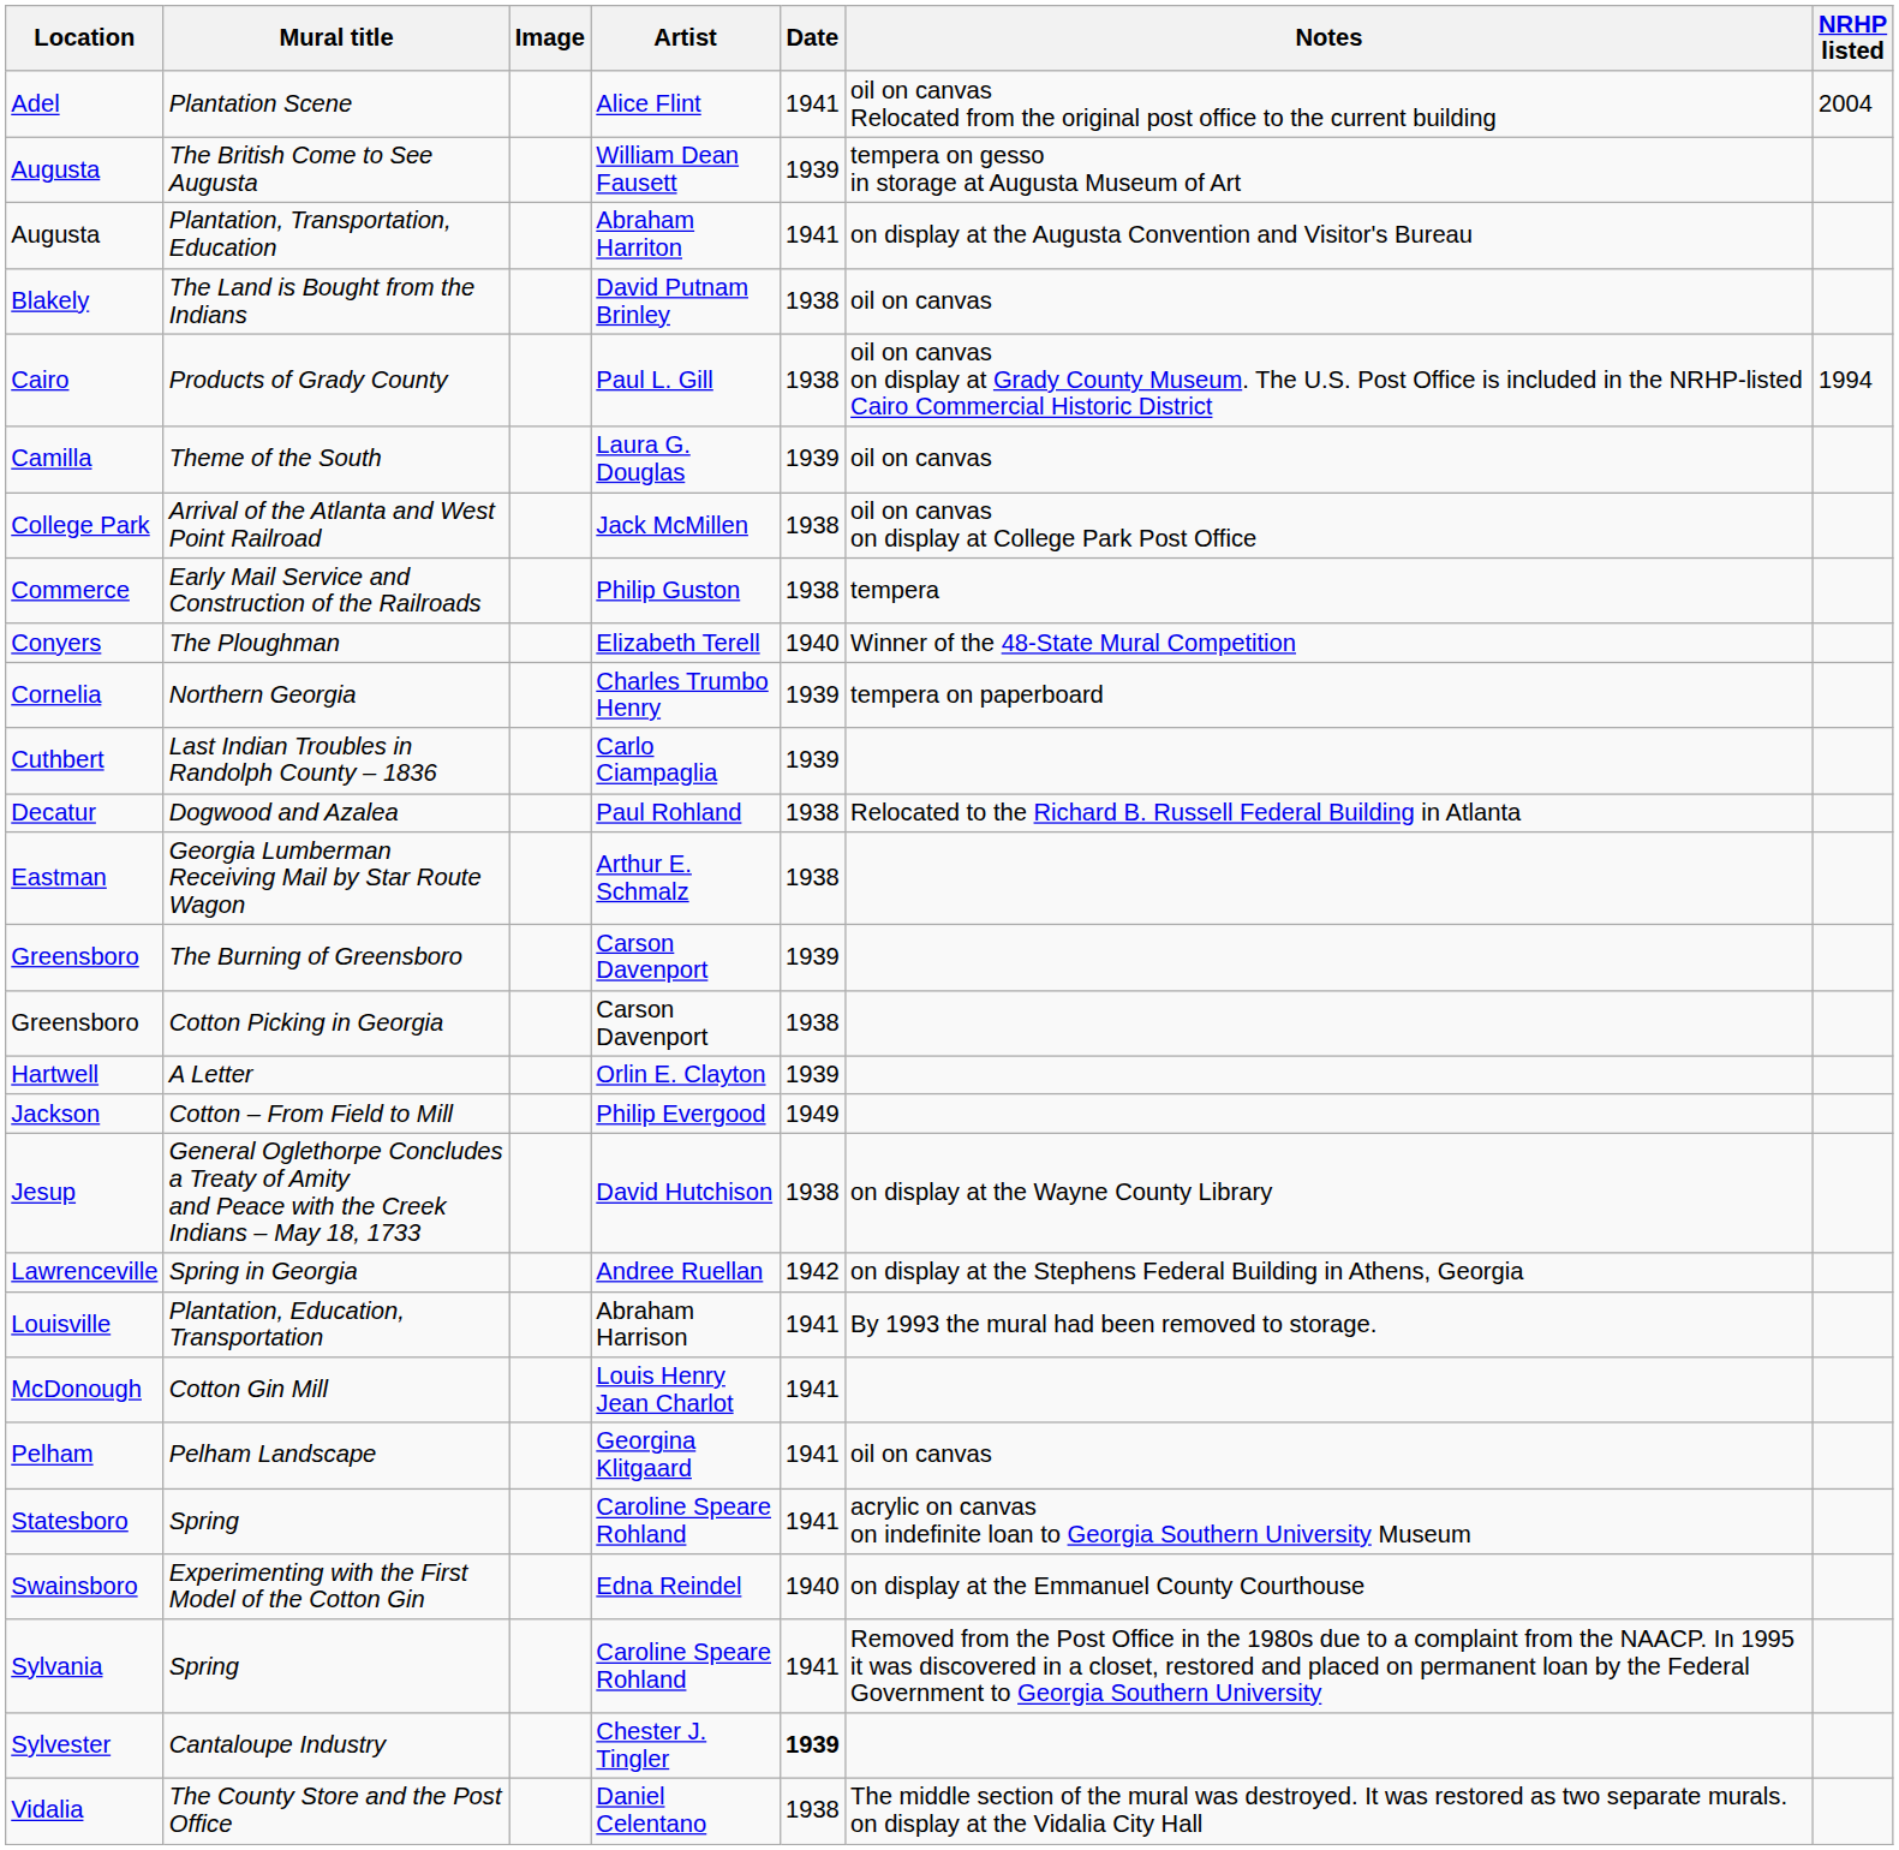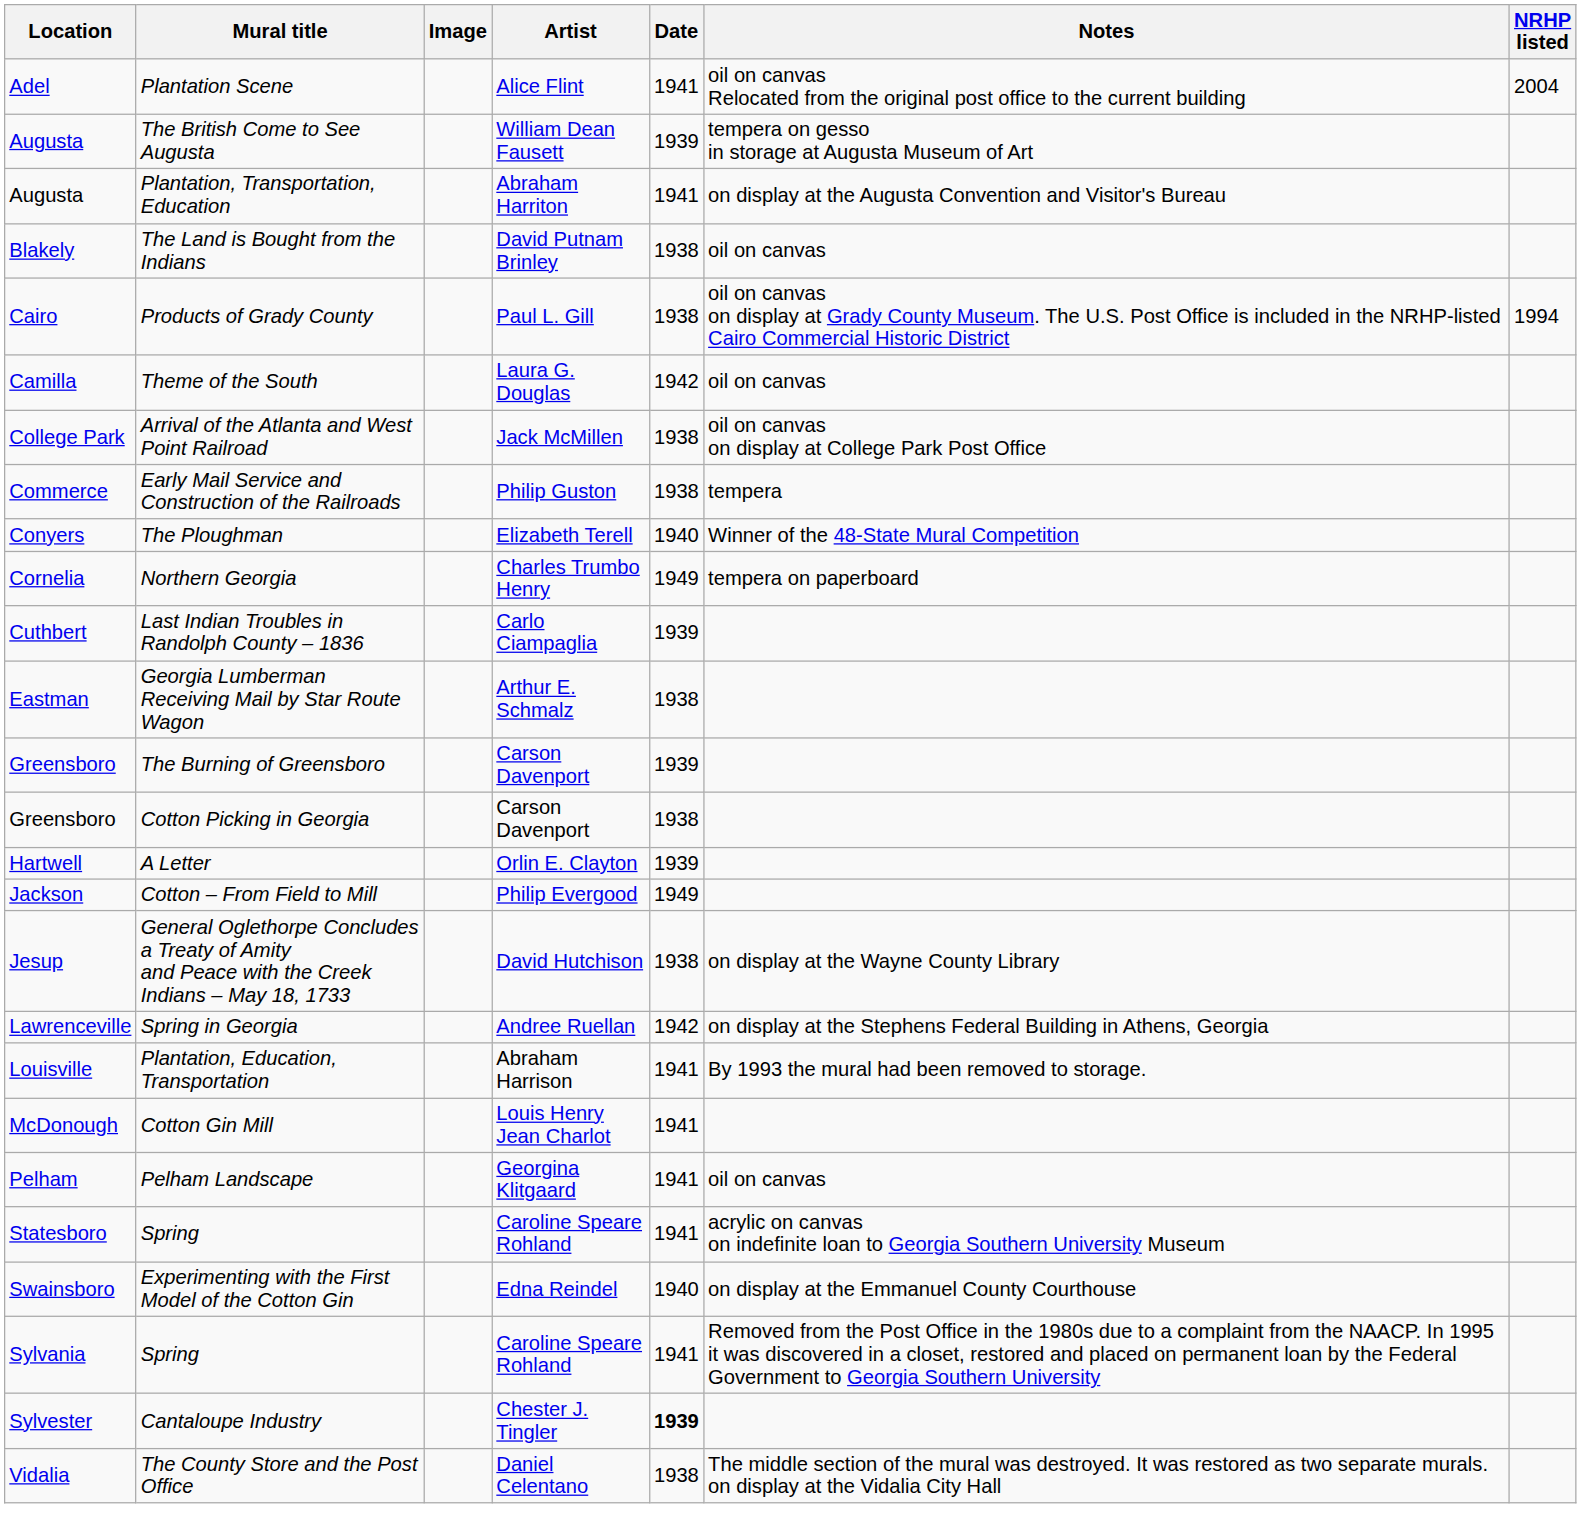Theme of the South | Date: 1939 -> 1942
Northern Georgia | Date: 1939 -> 1949
- row: Decatur | Dogwood and Azalea | Paul Rohland | 1938 | Relocated to the Richard B. Russell Federal Building in Atlanta
